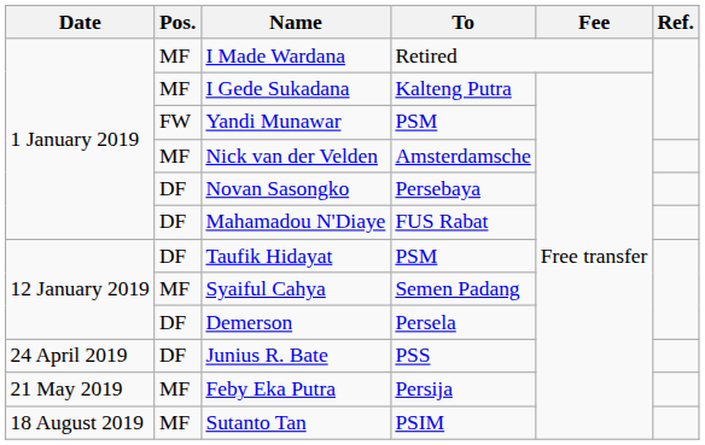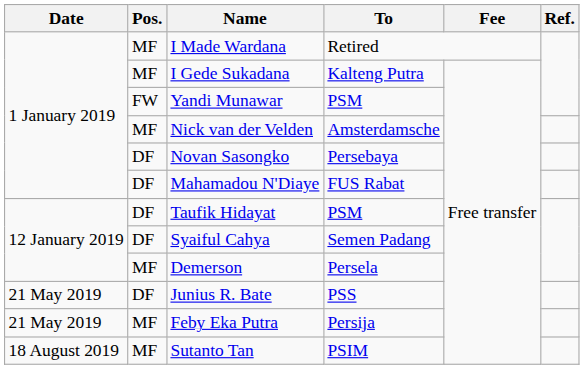Syaiful Cahya | Pos.: MF -> DF
Demerson | Pos.: DF -> MF
Junius R. Bate | Date: 24 April 2019 -> 21 May 2019
